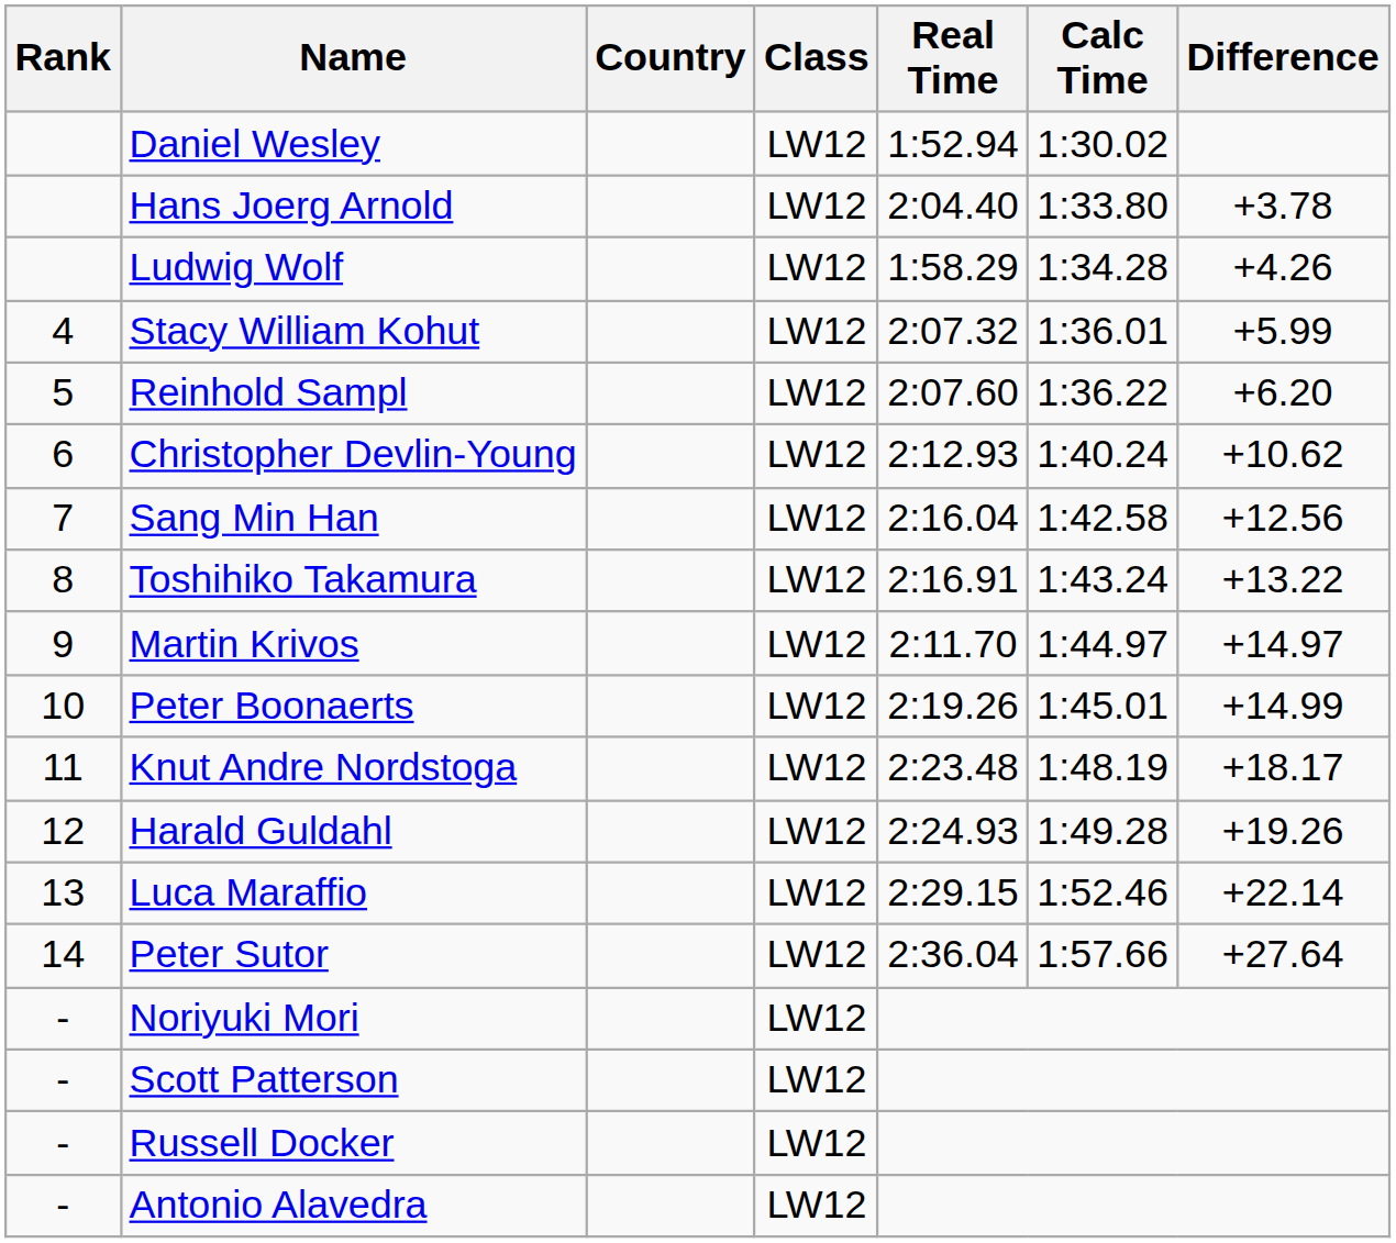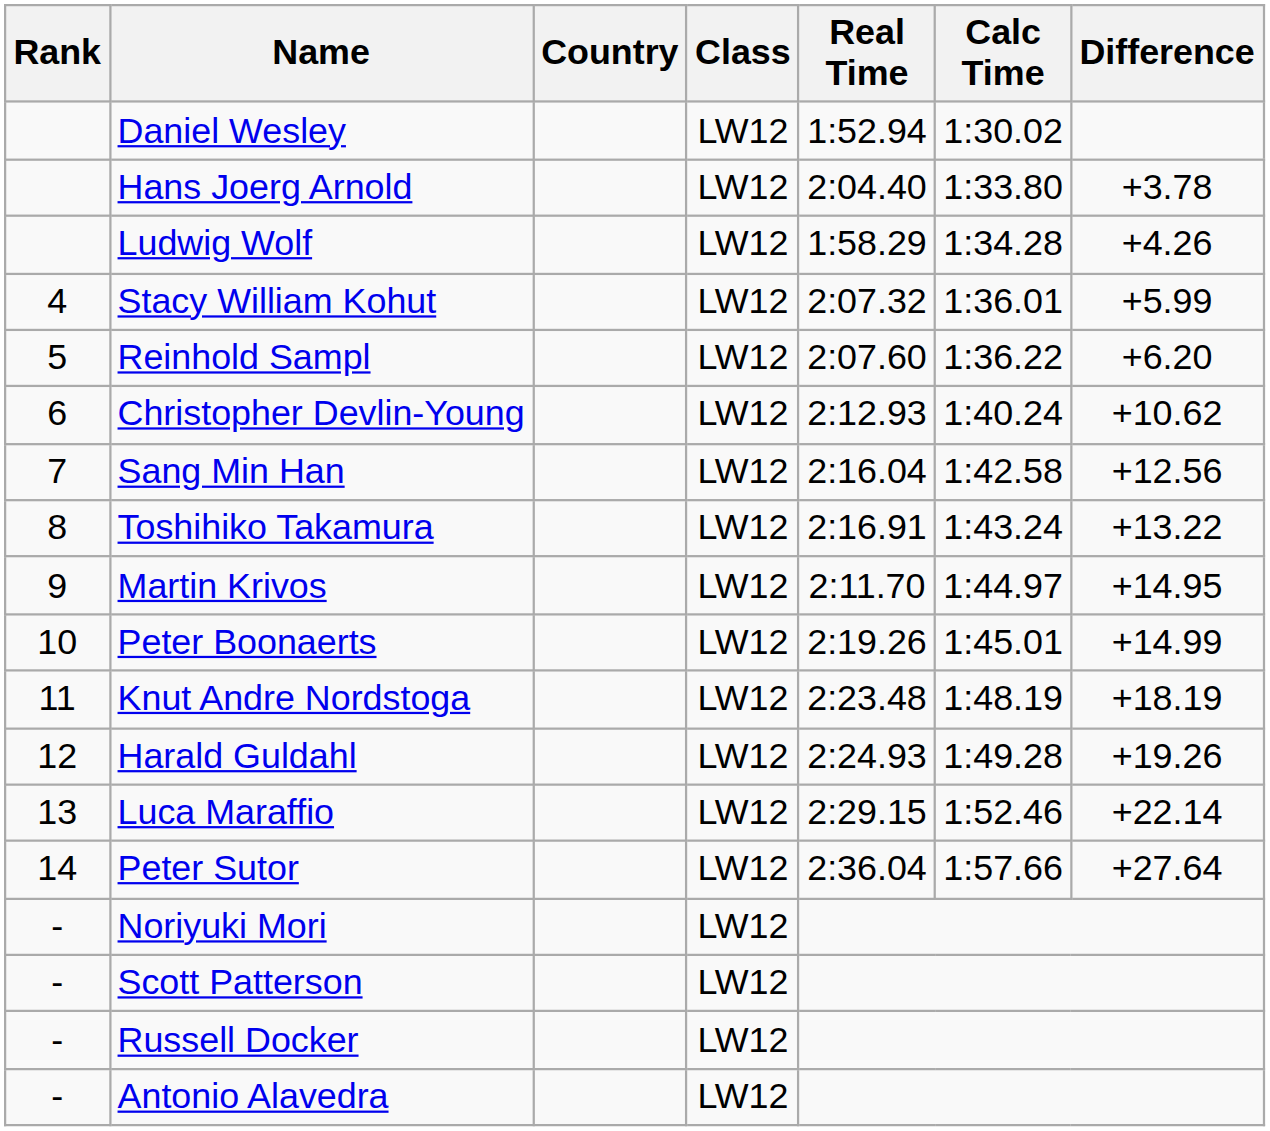Martin Krivos | Difference: +14.97 -> +14.95
Knut Andre Nordstoga | Difference: +18.17 -> +18.19
